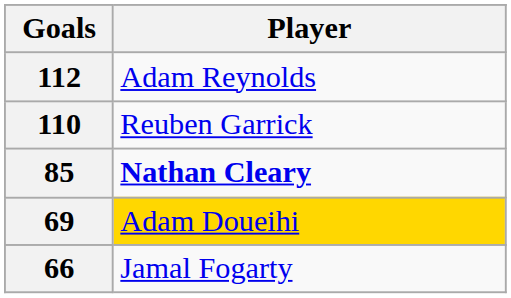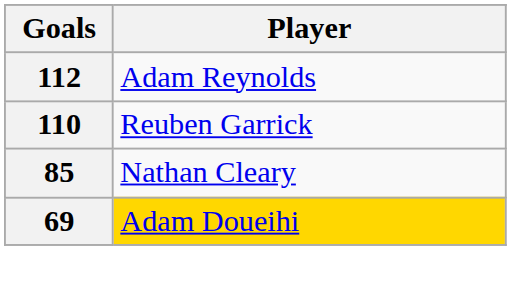85 | Player: bold -> normal
- row: 66 | Jamal Fogarty
